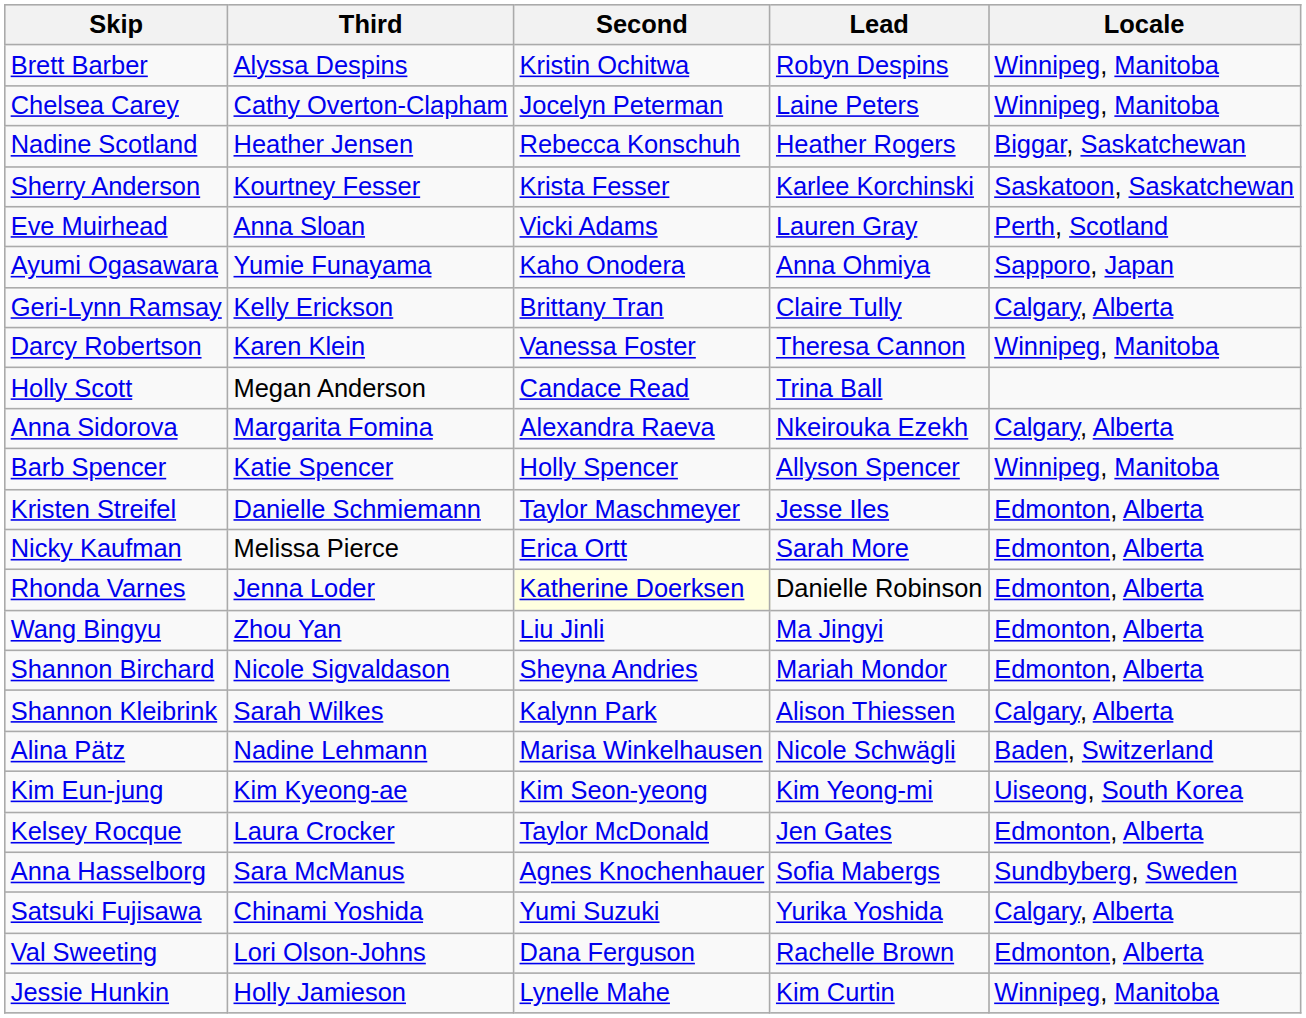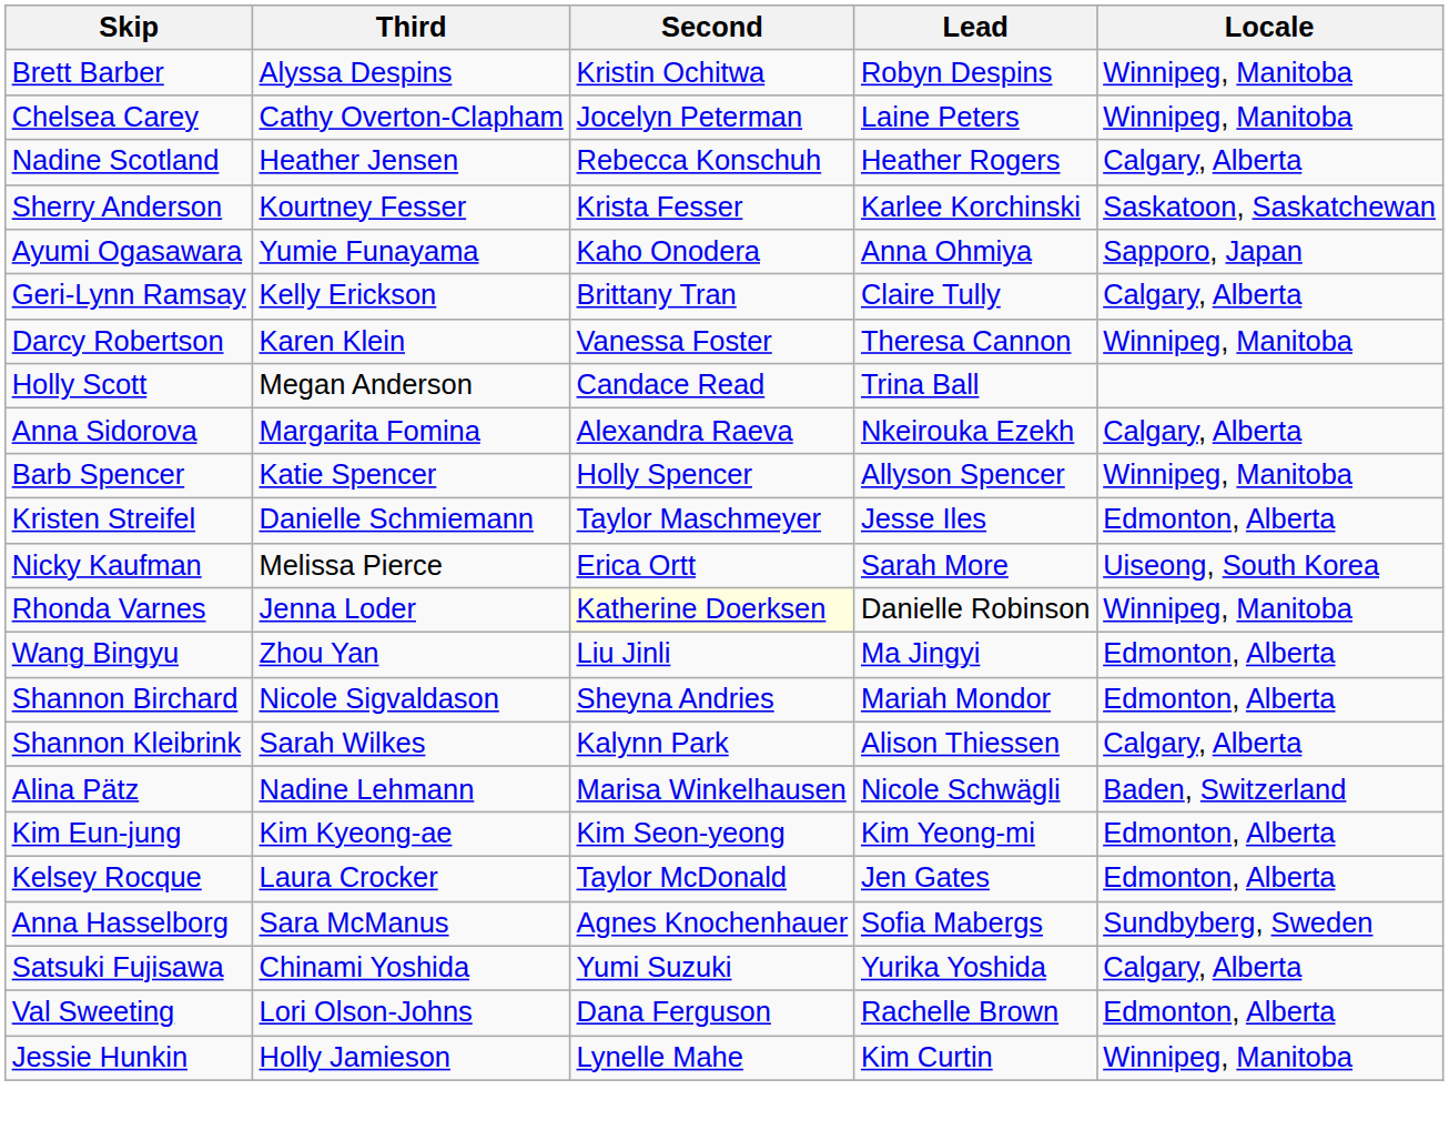Nadine Scotland | Locale: Biggar, Saskatchewan -> Calgary, Alberta
- row: Eve Muirhead | Anna Sloan | Vicki Adams | Lauren Gray | Perth, Scotland
Nicky Kaufman | Locale: Edmonton, Alberta -> Uiseong, South Korea
Rhonda Varnes | Locale: Edmonton, Alberta -> Winnipeg, Manitoba
Kim Eun-jung | Locale: Uiseong, South Korea -> Edmonton, Alberta
